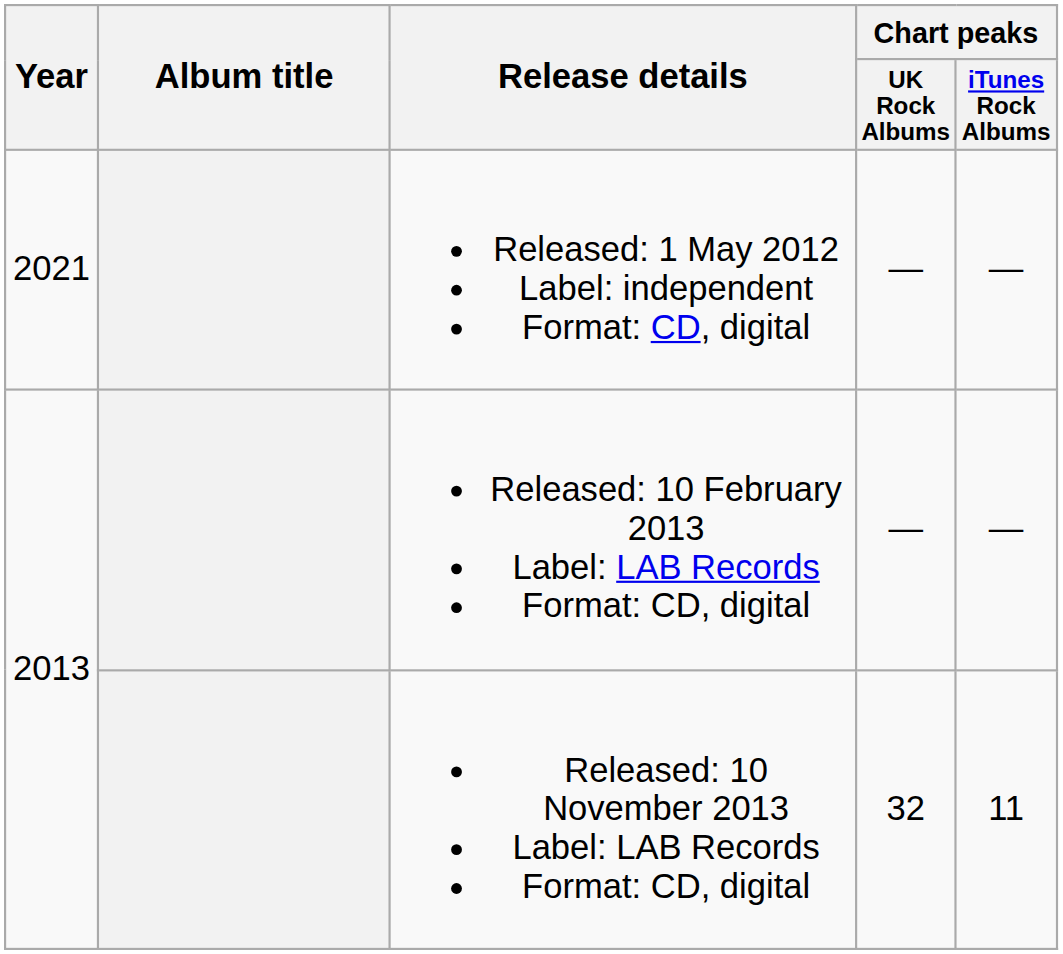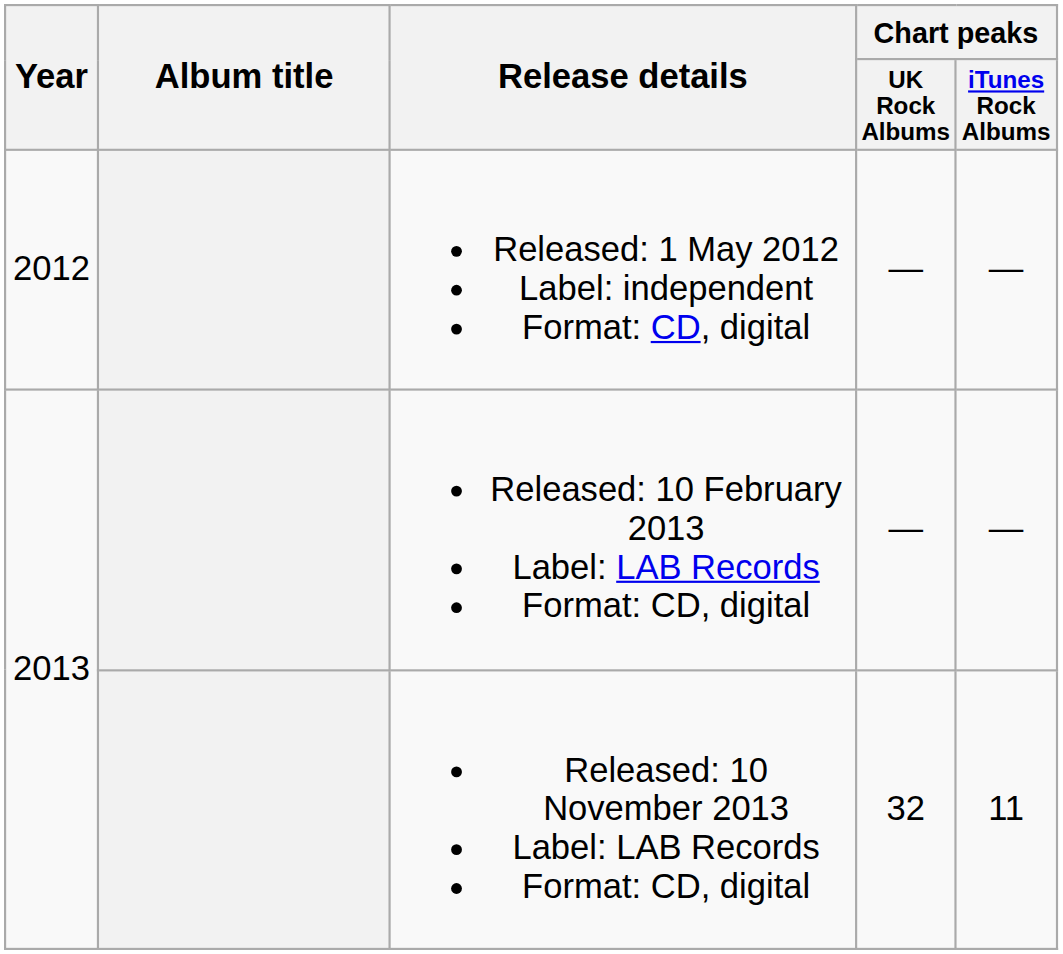Released: 1 May 2012 Label: independent Format: CD, digital | Year: 2021 -> 2012
